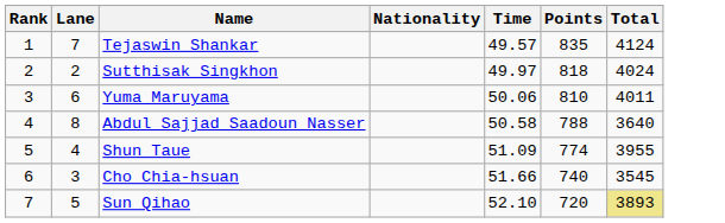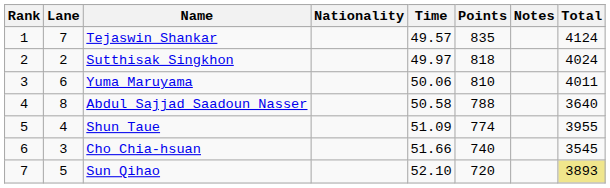+ column: Notes
